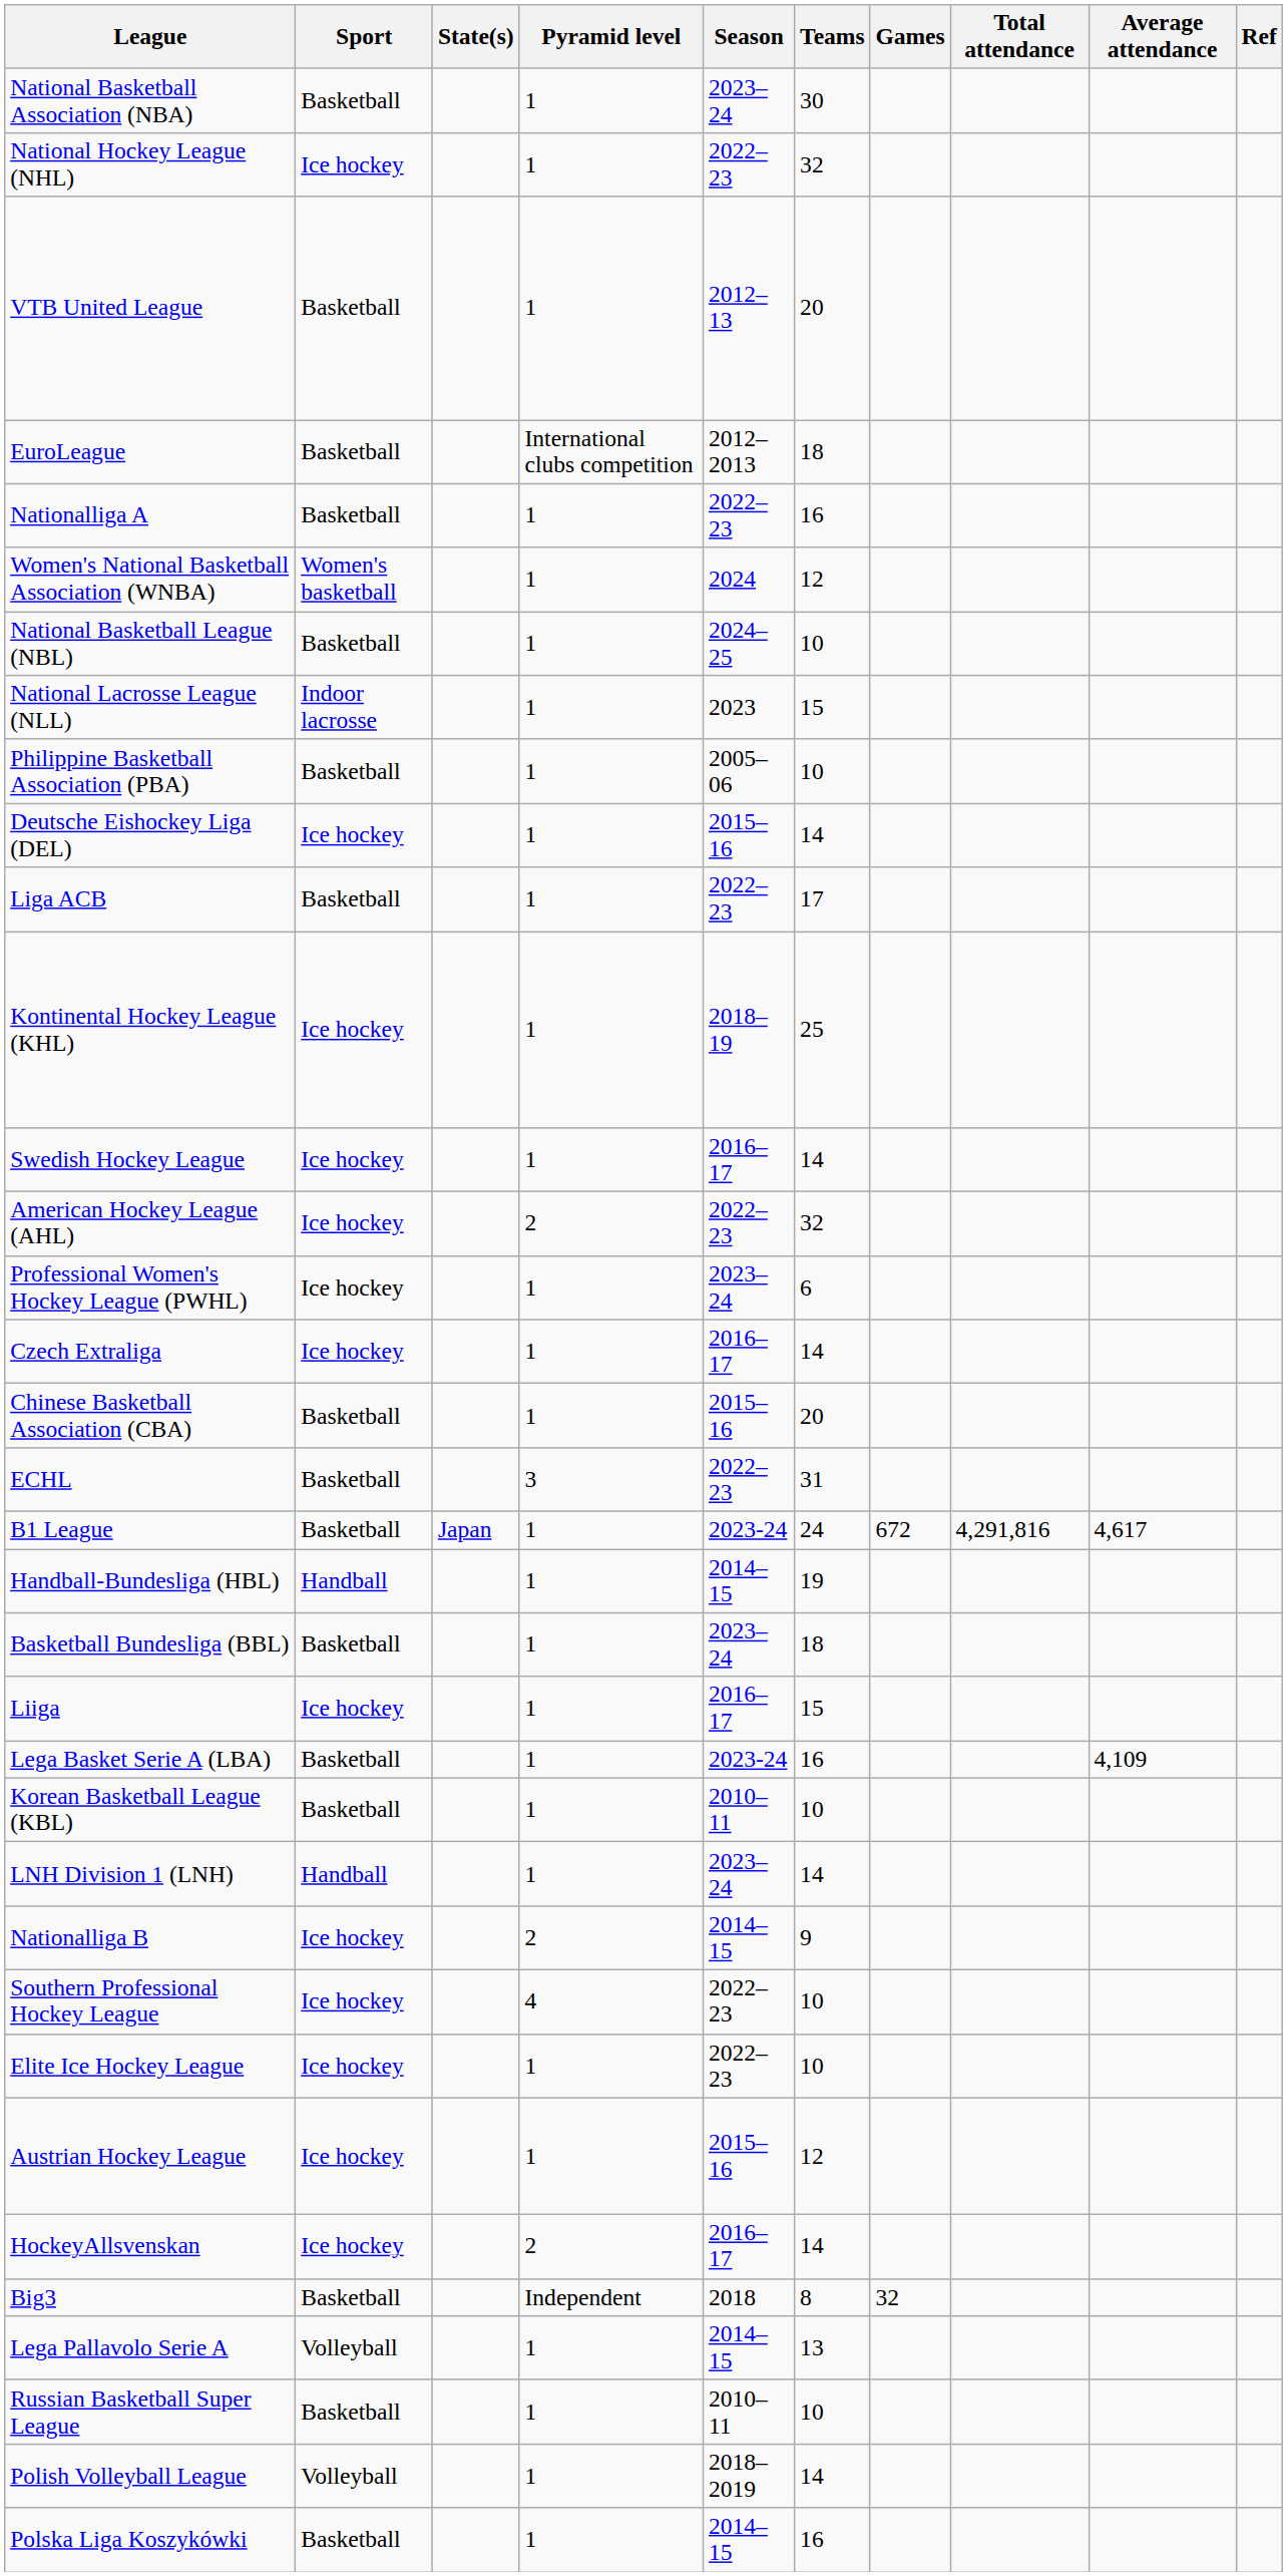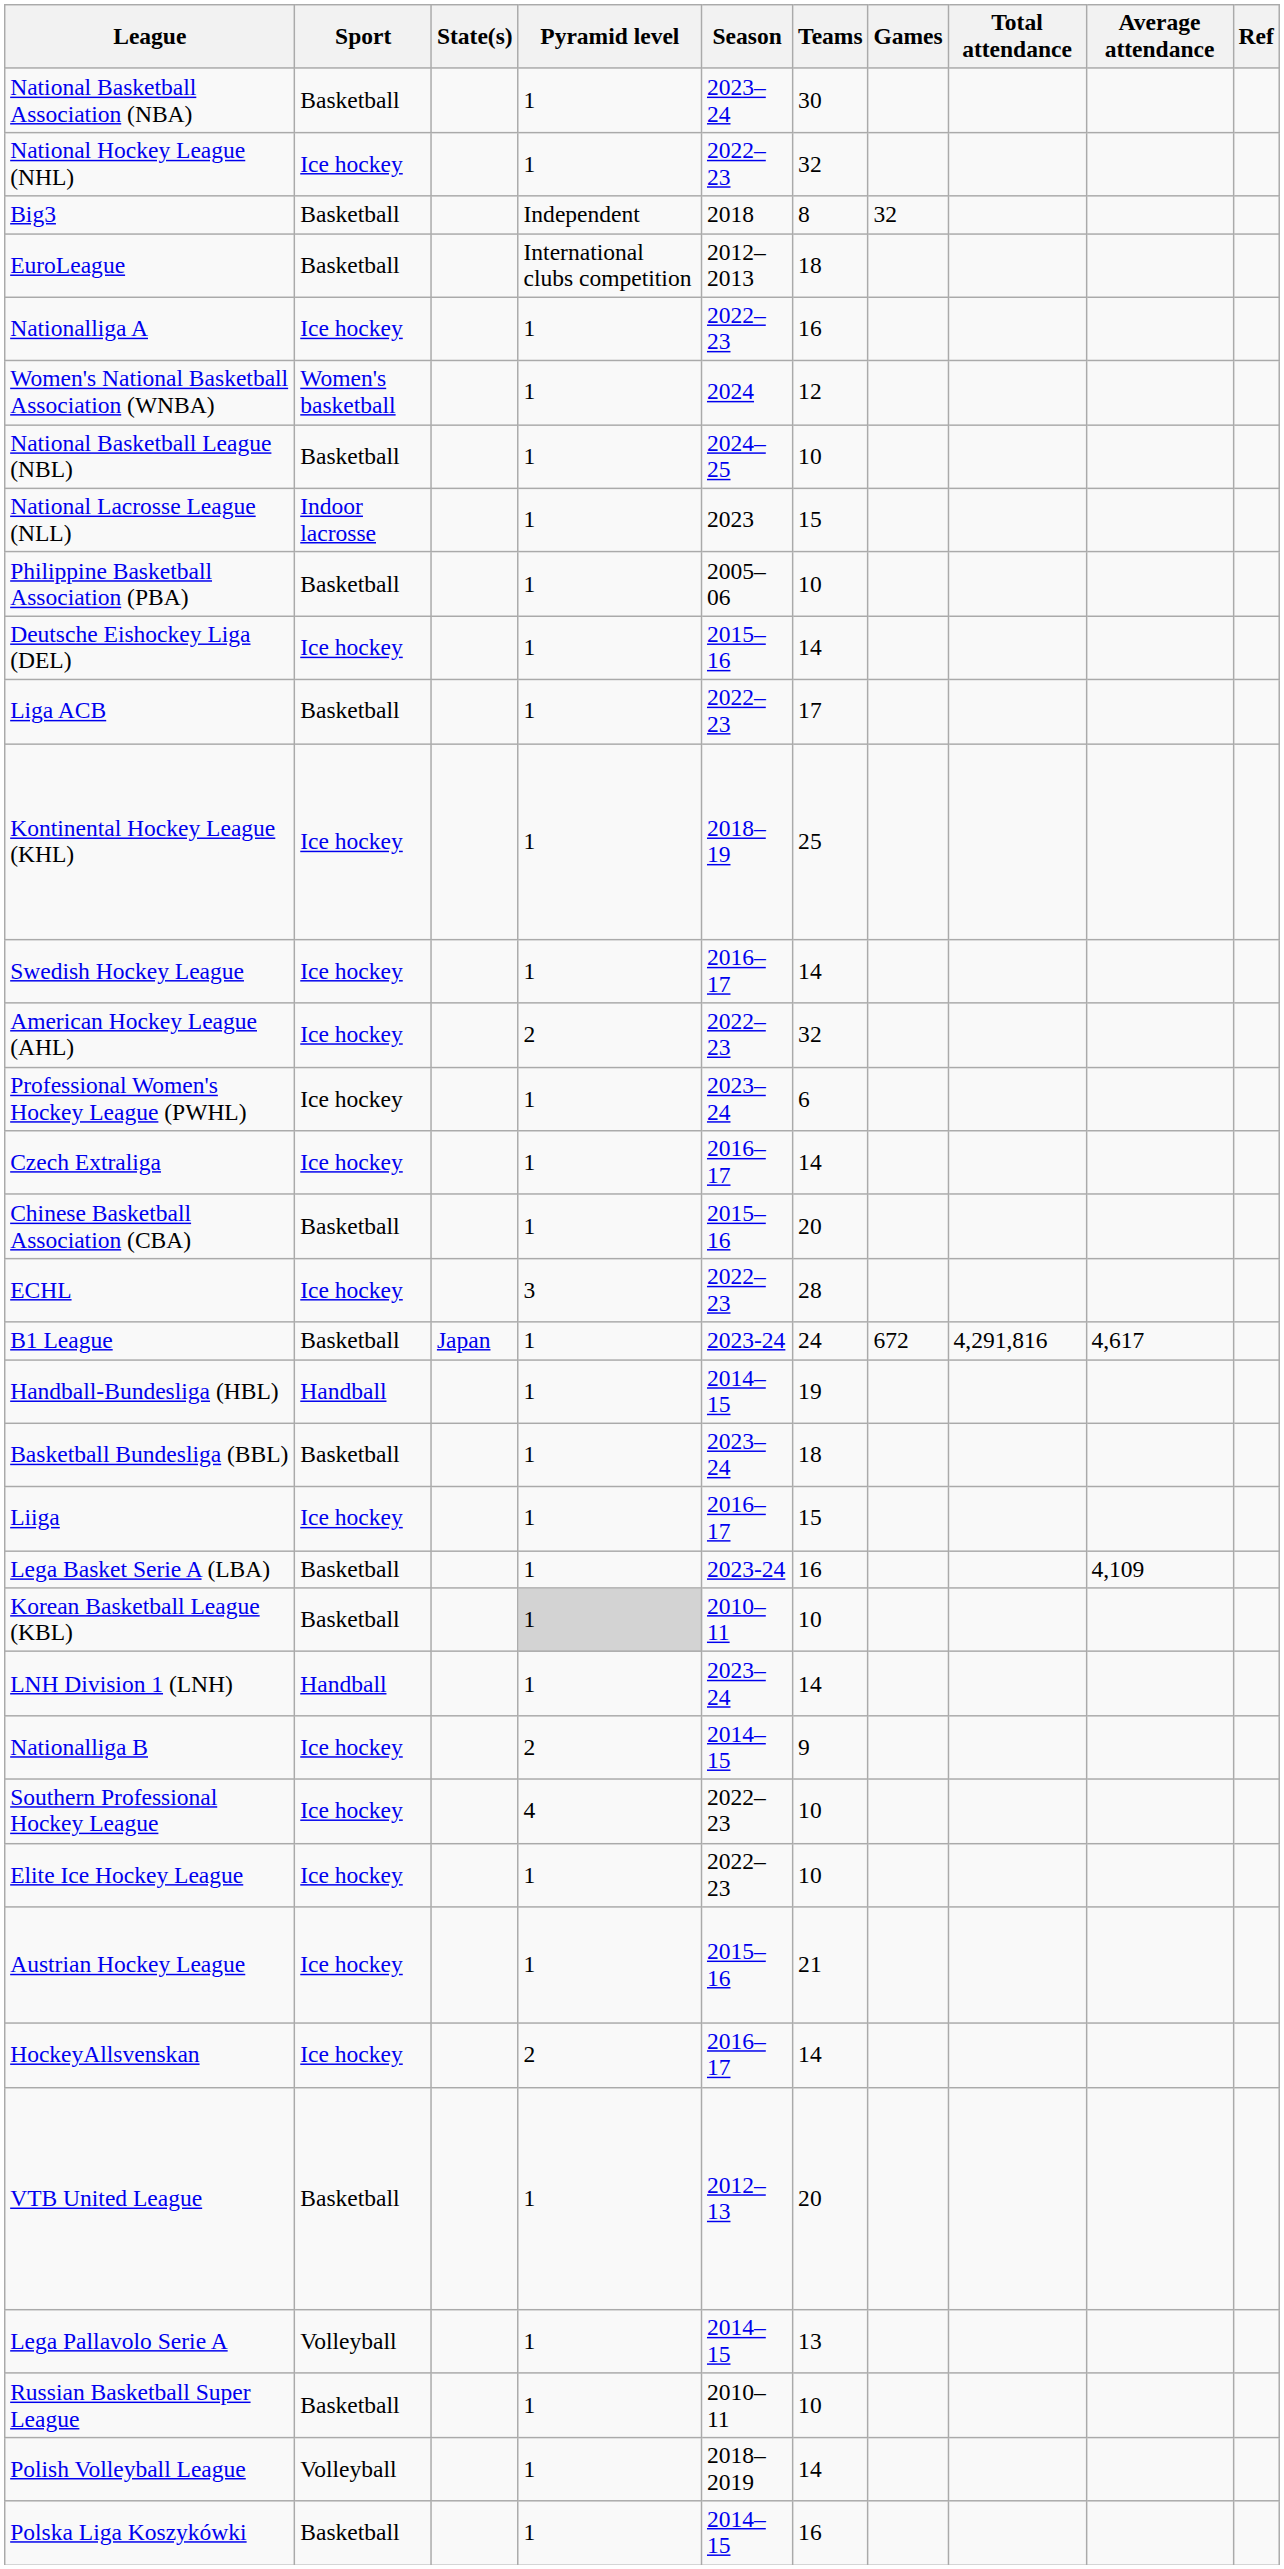rows swapped: Big3 <-> VTB United League
Nationalliga A | Sport: Basketball -> Ice hockey
ECHL | Sport: Basketball -> Ice hockey
ECHL | Teams: 31 -> 28
Korean Basketball League (KBL) | Pyramid level: no background -> lightgrey background
Austrian Hockey League | Teams: 12 -> 21
